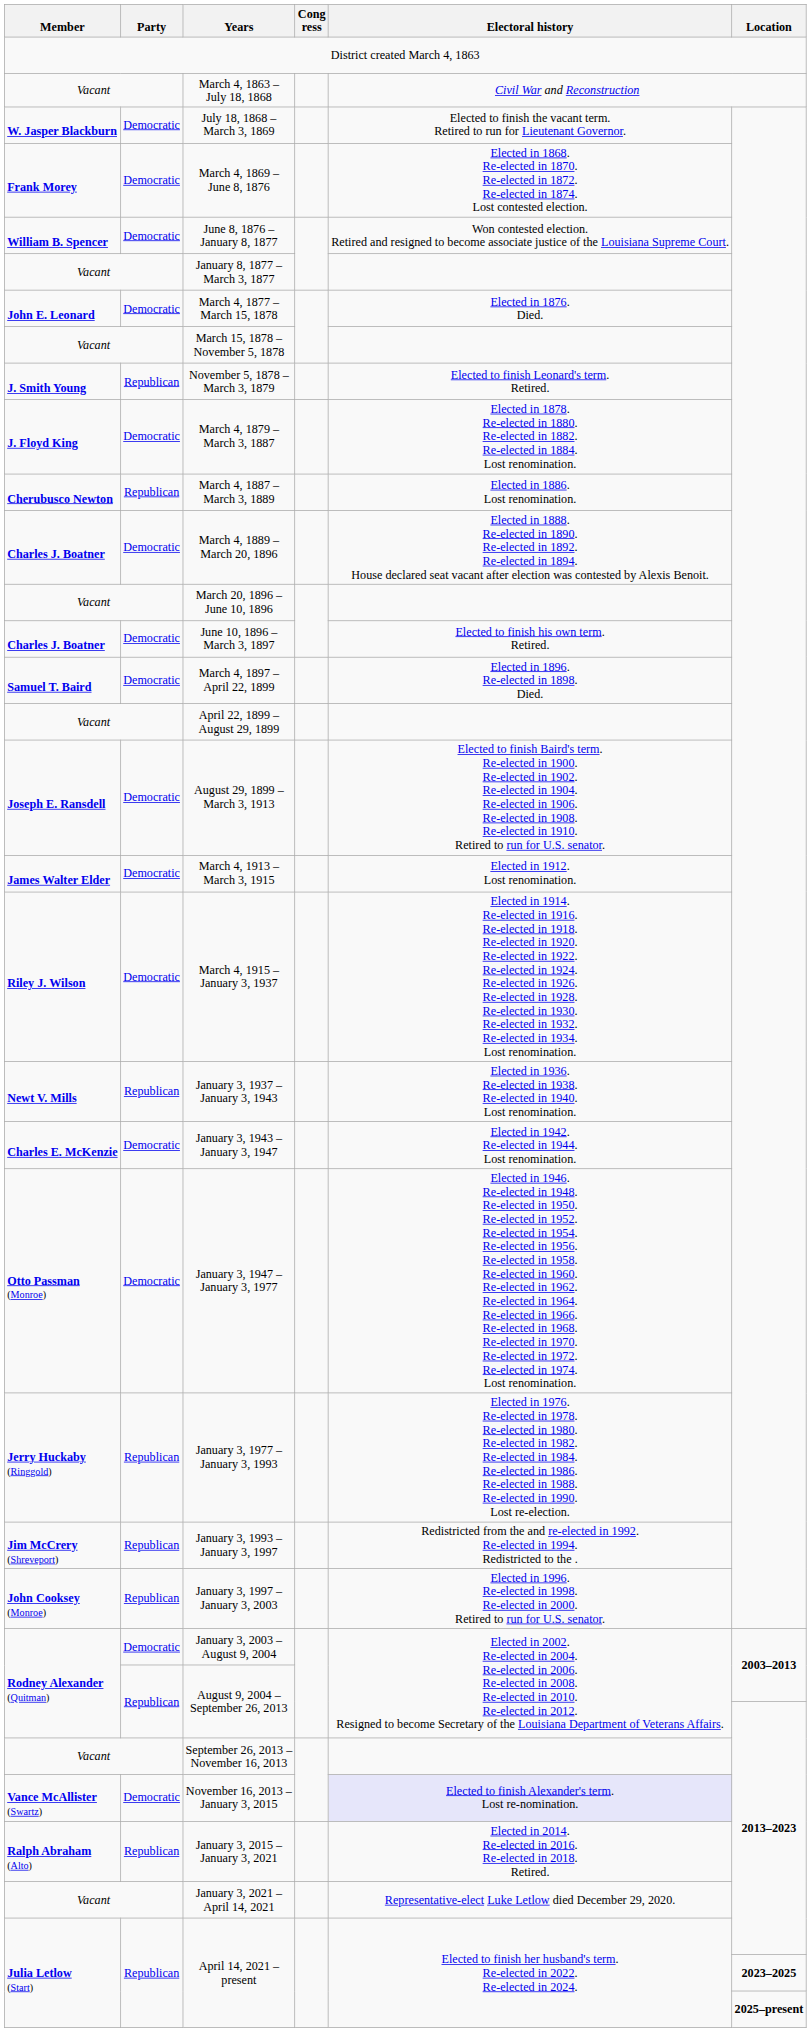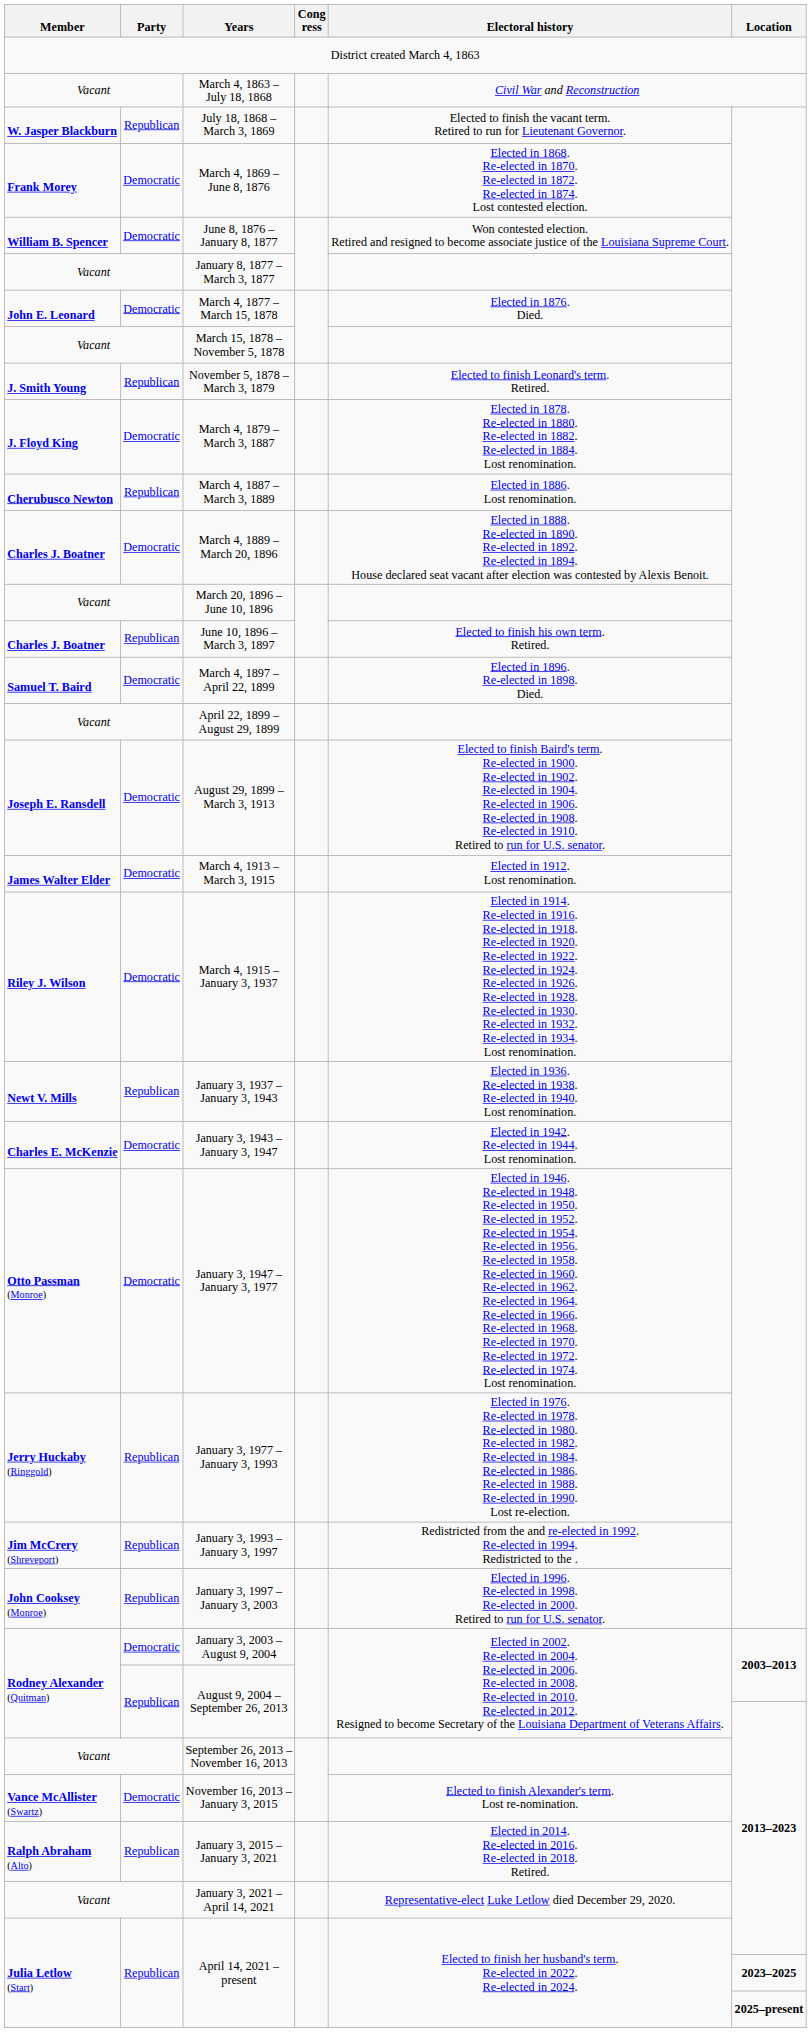July 18, 1868 – March 3, 1869 | Party: Democratic -> Republican
June 10, 1896 – March 3, 1897 | Party: Democratic -> Republican
November 16, 2013 – January 3, 2015 | Electoral history: lavender background -> no background
